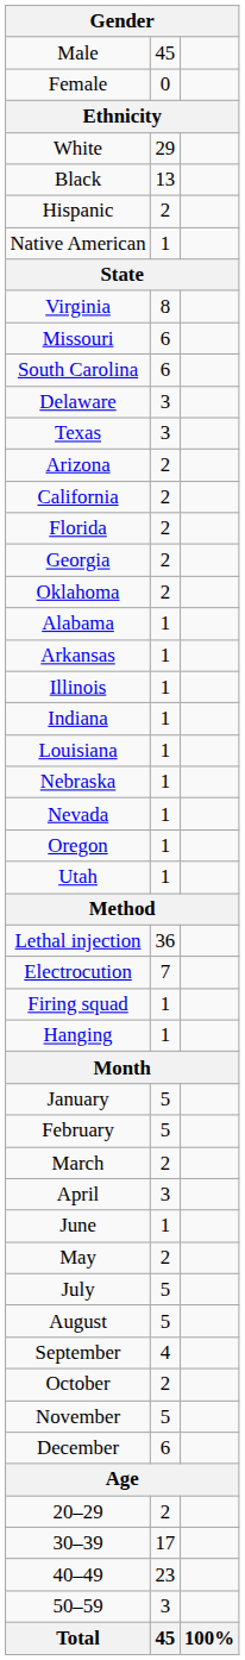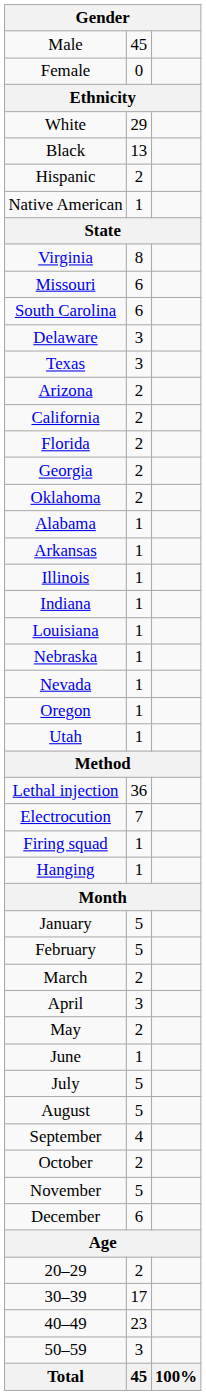rows swapped: May <-> June
